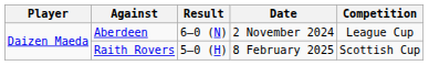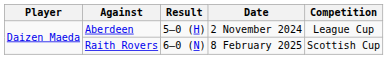Aberdeen | Result: 6–0 (N) -> 5–0 (H)
Raith Rovers | Result: 5–0 (H) -> 6–0 (N)
